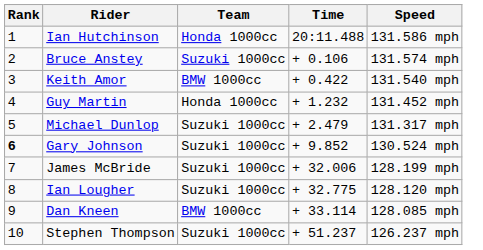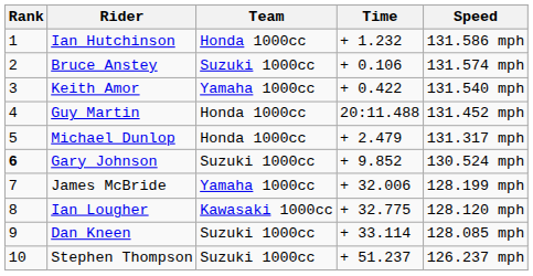Ian Hutchinson | Time: 20:11.488 -> + 1.232
Keith Amor | Team: BMW 1000cc -> Yamaha 1000cc
Guy Martin | Time: + 1.232 -> 20:11.488
Michael Dunlop | Team: Suzuki 1000cc -> Honda 1000cc
James McBride | Team: Suzuki 1000cc -> Yamaha 1000cc
Ian Lougher | Team: Suzuki 1000cc -> Kawasaki 1000cc
Dan Kneen | Team: BMW 1000cc -> Suzuki 1000cc
